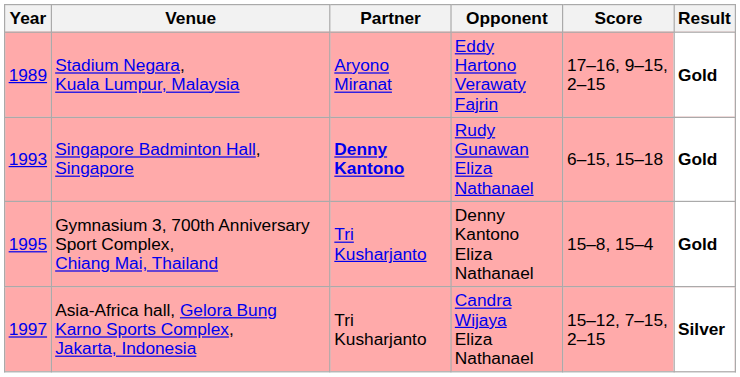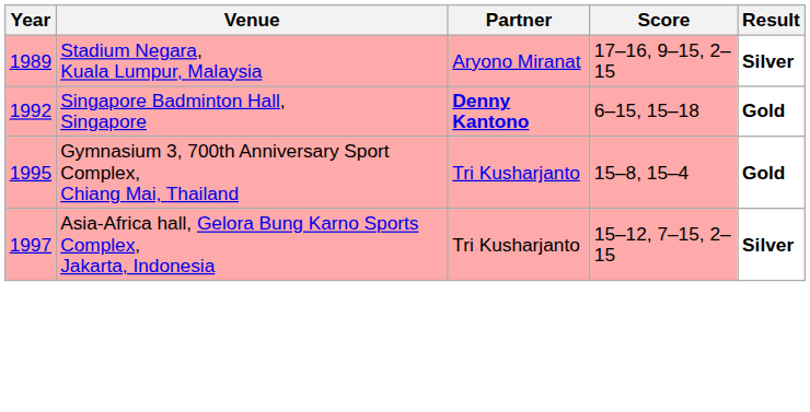- column: Opponent | Eddy Hartono Verawaty Fajrin | Rudy Gunawan Eliza Nathanael | Denny Kantono Eliza Nathanael | Candra Wijaya Eliza Nathanael
Stadium Negara, Kuala Lumpur, Malaysia | Result: Gold -> Silver
Singapore Badminton Hall, Singapore | Year: 1993 -> 1992
